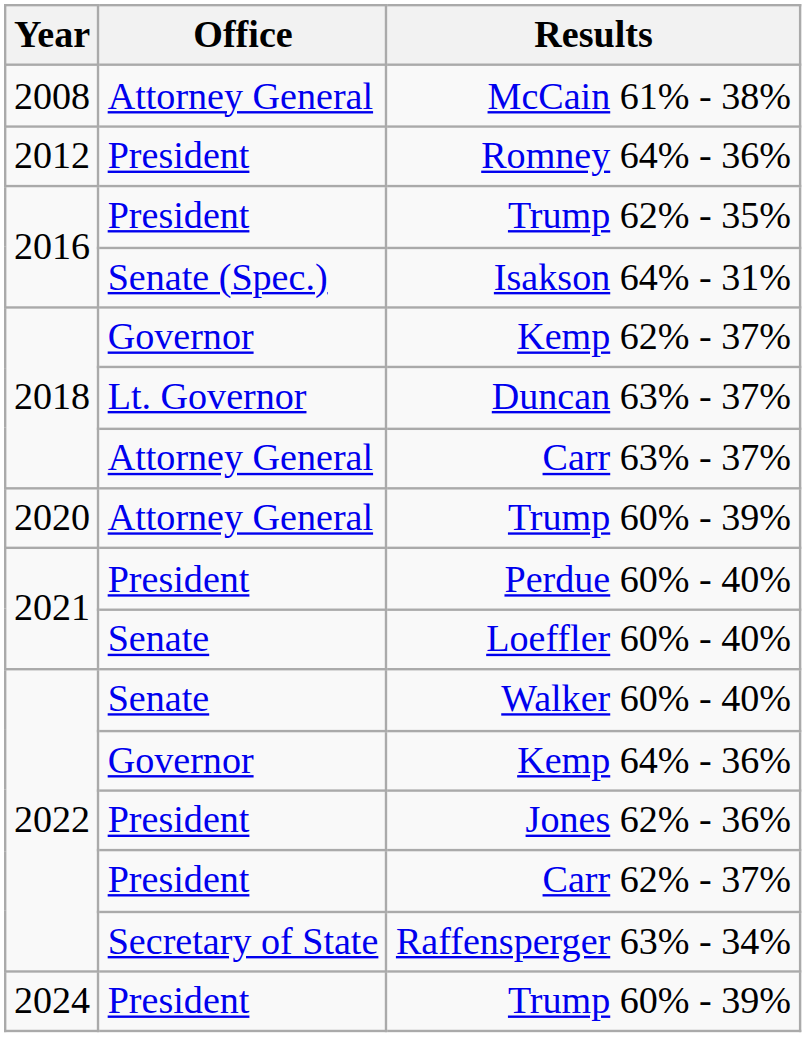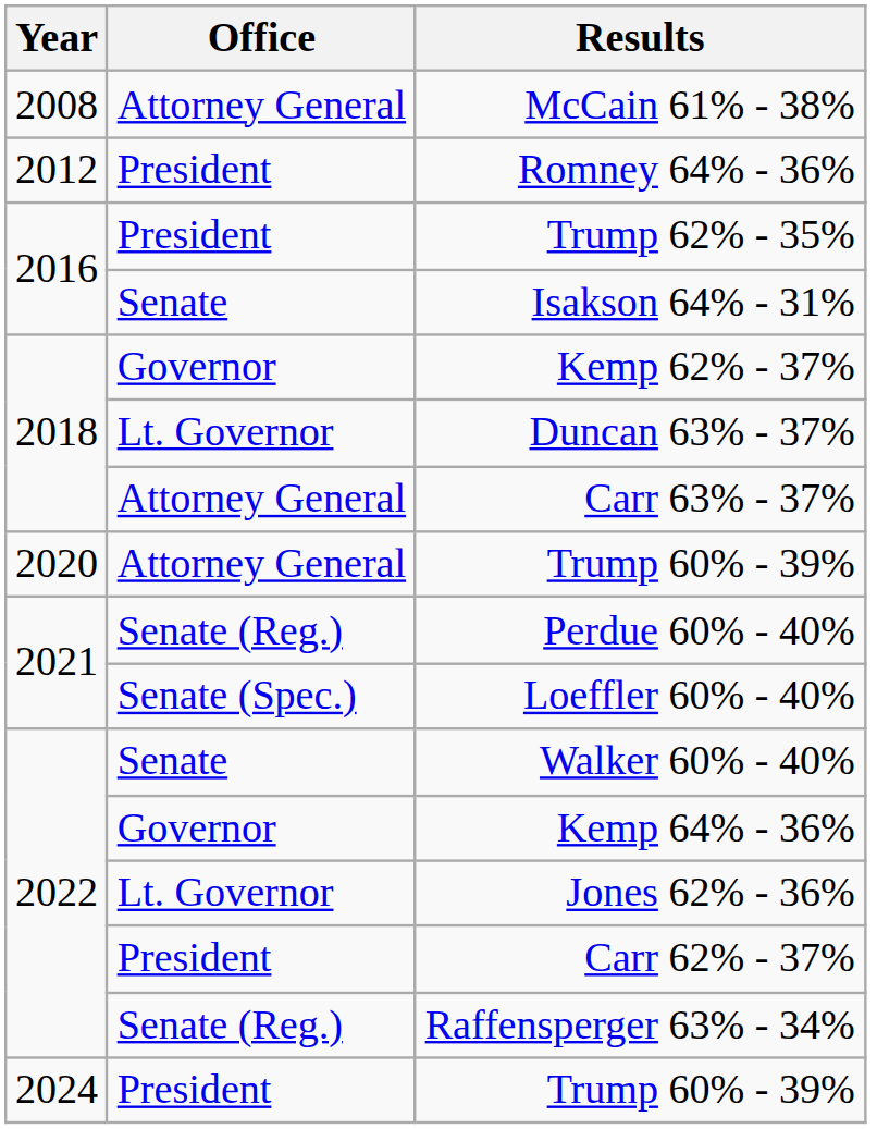Isakson 64% - 31% | Office: Senate (Spec.) -> Senate
Perdue 60% - 40% | Office: President -> Senate (Reg.)
Loeffler 60% - 40% | Office: Senate -> Senate (Spec.)
Jones 62% - 36% | Office: President -> Lt. Governor
Raffensperger 63% - 34% | Office: Secretary of State -> Senate (Reg.)
